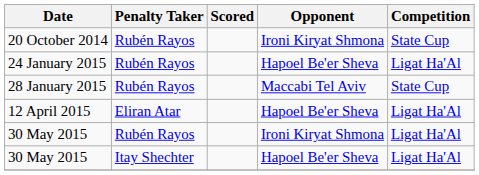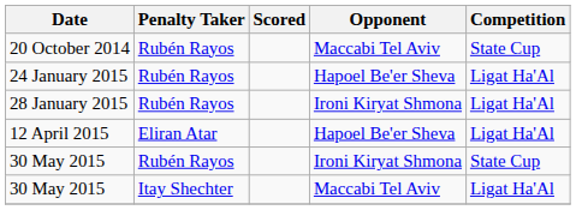20 October 2014 | Opponent: Ironi Kiryat Shmona -> Maccabi Tel Aviv
28 January 2015 | Opponent: Maccabi Tel Aviv -> Ironi Kiryat Shmona
28 January 2015 | Competition: State Cup -> Ligat Ha'Al
30 May 2015 / Rubén Rayos | Competition: Ligat Ha'Al -> State Cup
30 May 2015 / Itay Shechter | Opponent: Hapoel Be'er Sheva -> Maccabi Tel Aviv
